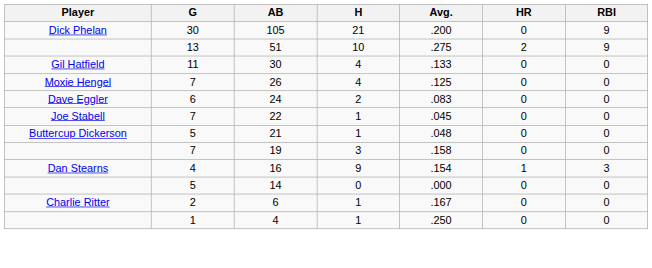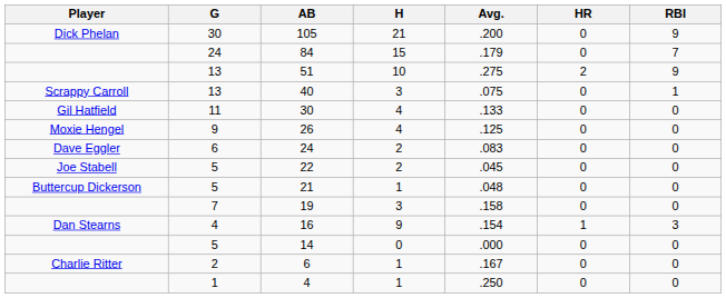+ row: 24 | 84 | 15 | .179 | 0 | 7
+ row: Scrappy Carroll | 13 | 40 | 3 | .075 | 0 | 1
26 | G: 7 -> 9
22 | G: 7 -> 5
22 | H: 1 -> 2
